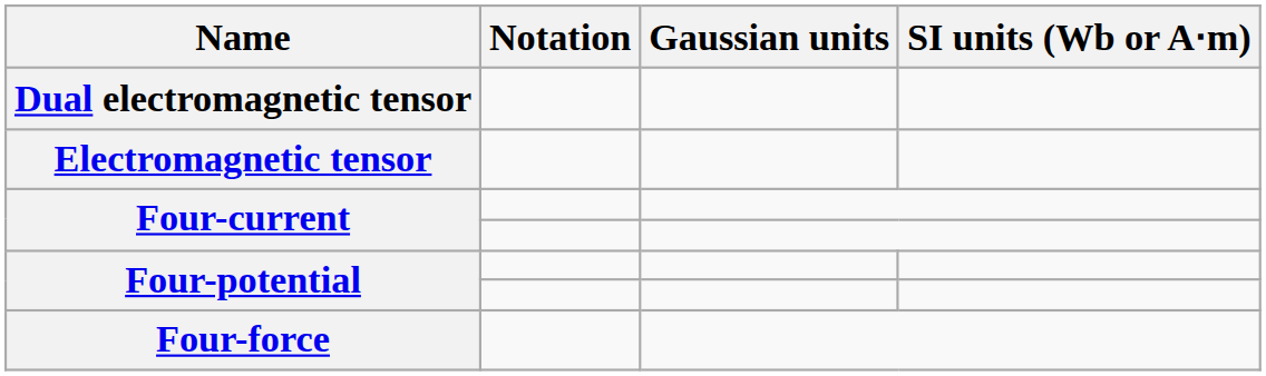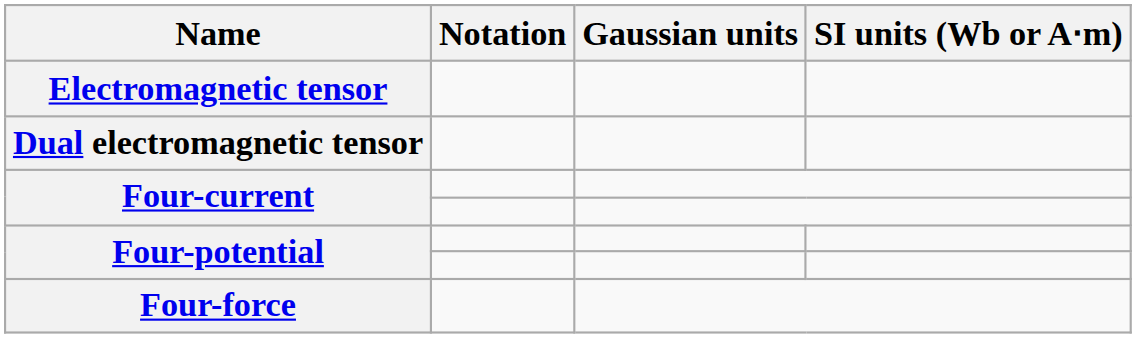rows swapped: Electromagnetic tensor <-> Dual electromagnetic tensor
